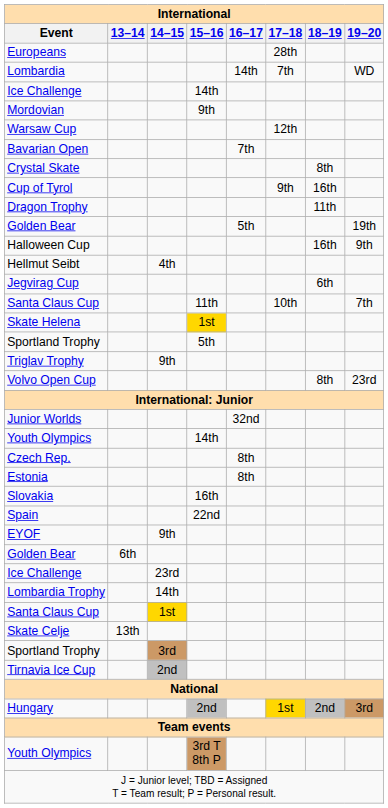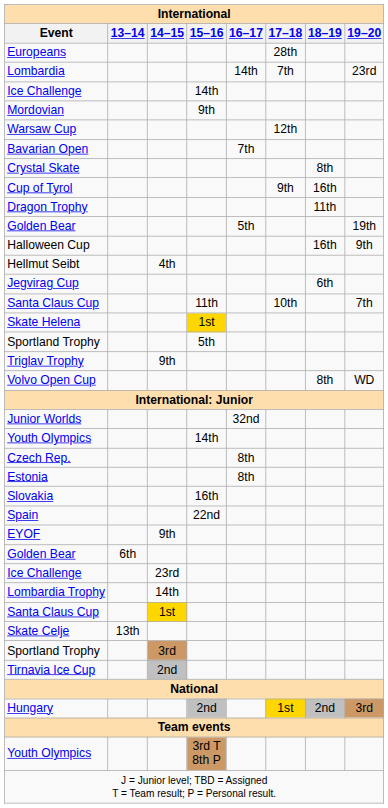Lombardia | 19–20: WD -> 23rd
Volvo Open Cup | 19–20: 23rd -> WD
